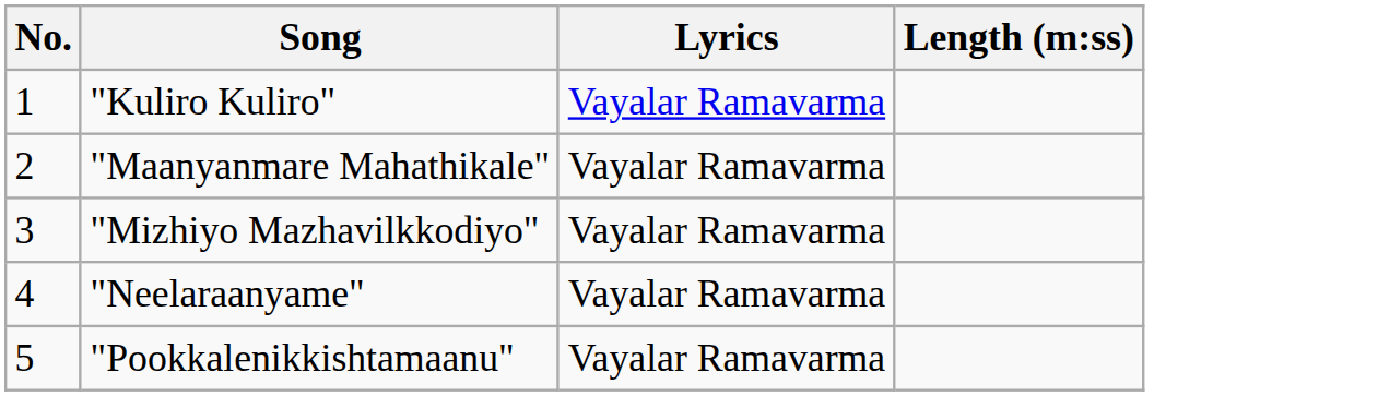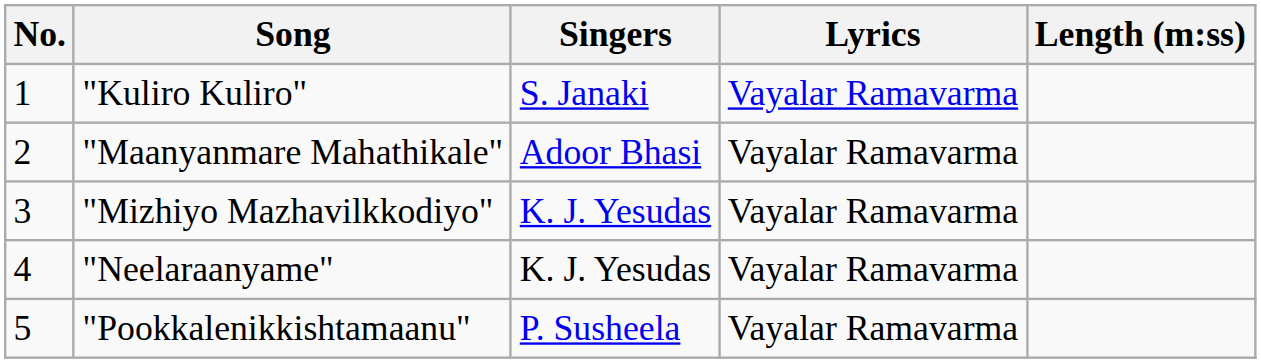+ column: Singers | S. Janaki | Adoor Bhasi | K. J. Yesudas | K. J. Yesudas | P. Susheela
